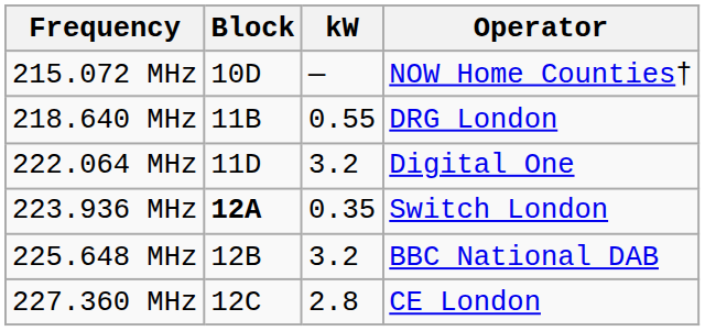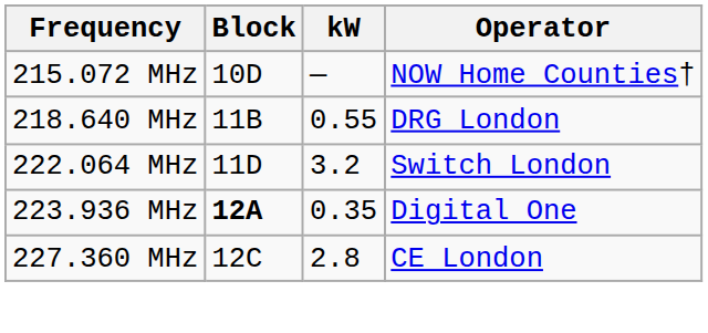222.064 MHz | Operator: Digital One -> Switch London
223.936 MHz | Operator: Switch London -> Digital One
- row: 225.648 MHz | 12B | 3.2 | BBC National DAB
